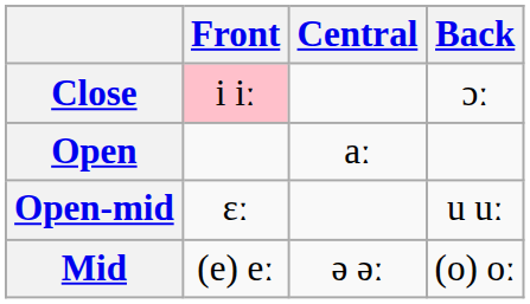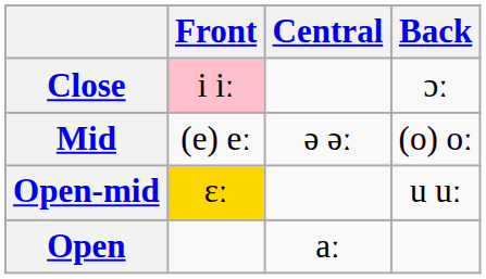rows swapped: Mid <-> Open
Open-mid | Front: no background -> gold background
